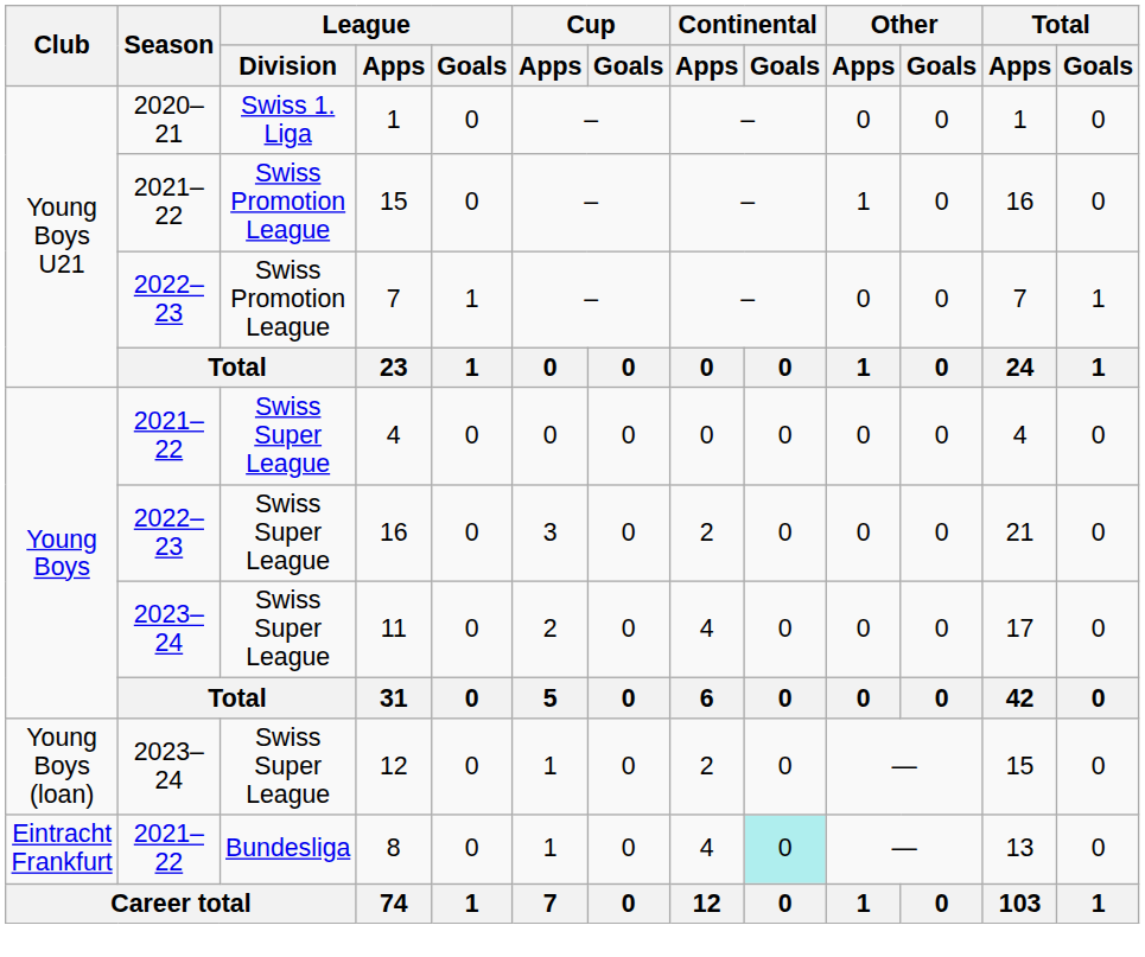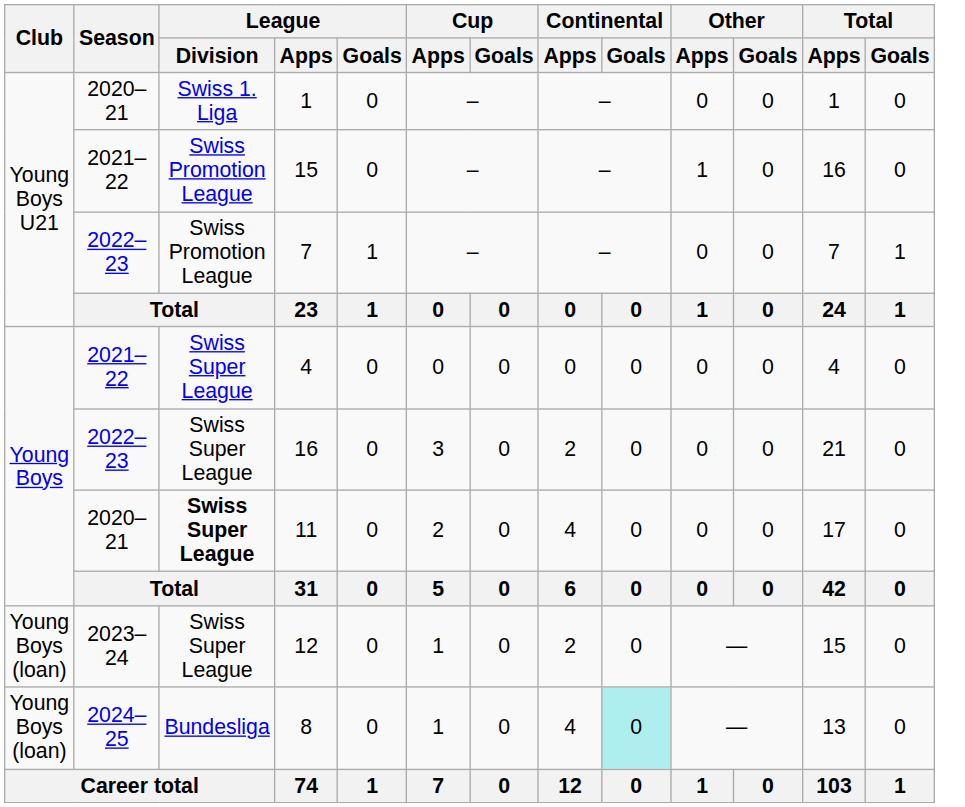11 | Season: 2023–24 -> 2020–21
11 | League / Division: normal -> bold
8 | Club: Eintracht Frankfurt -> Young Boys (loan)
8 | Season: 2021–22 -> 2024–25
